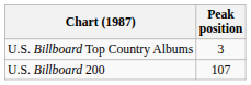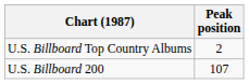U.S. Billboard Top Country Albums | Peak position: 3 -> 2
